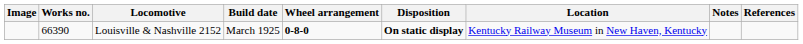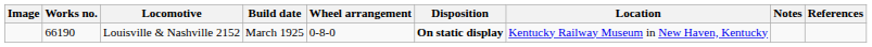Louisville & Nashville 2152 | Works no.: 66390 -> 66190
Louisville & Nashville 2152 | Wheel arrangement: bold -> normal
